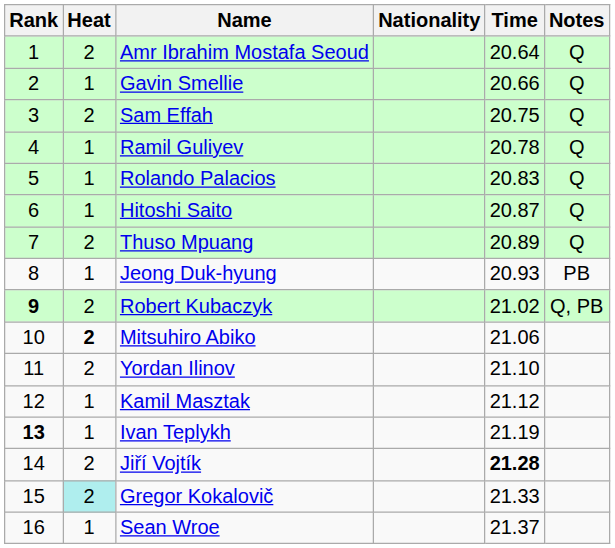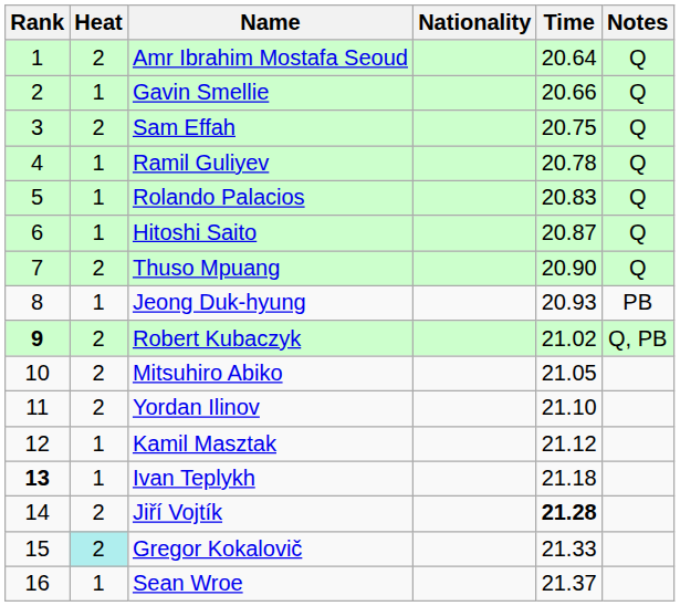Thuso Mpuang | Time: 20.89 -> 20.90
Mitsuhiro Abiko | Heat: bold -> normal
Mitsuhiro Abiko | Time: 21.06 -> 21.05
Ivan Teplykh | Time: 21.19 -> 21.18
